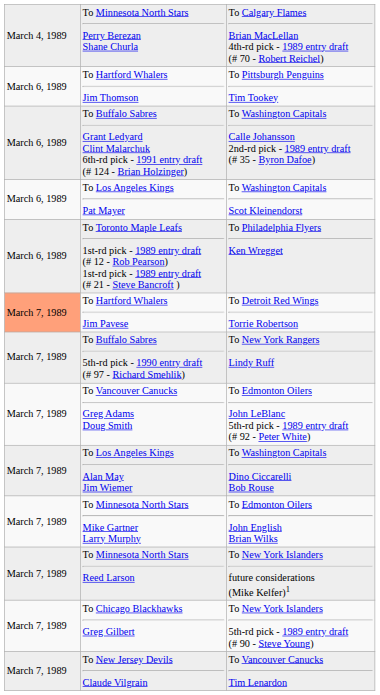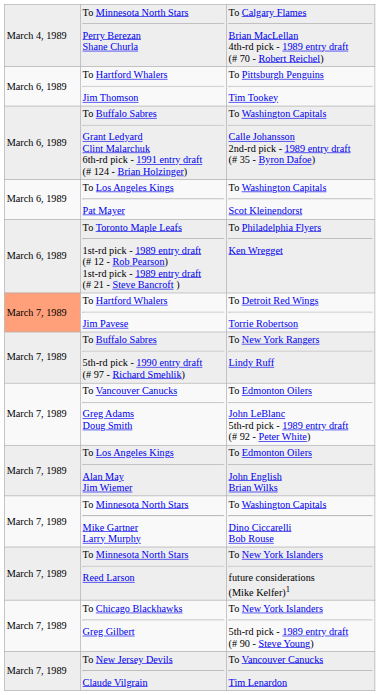To Los Angeles Kings Alan May Jim Wiemer | column 3: To Washington Capitals Dino Ciccarelli Bob Rouse -> To Edmonton Oilers John English Brian Wilks
To Minnesota North Stars Mike Gartner Larry Murphy | column 3: To Edmonton Oilers John English Brian Wilks -> To Washington Capitals Dino Ciccarelli Bob Rouse
